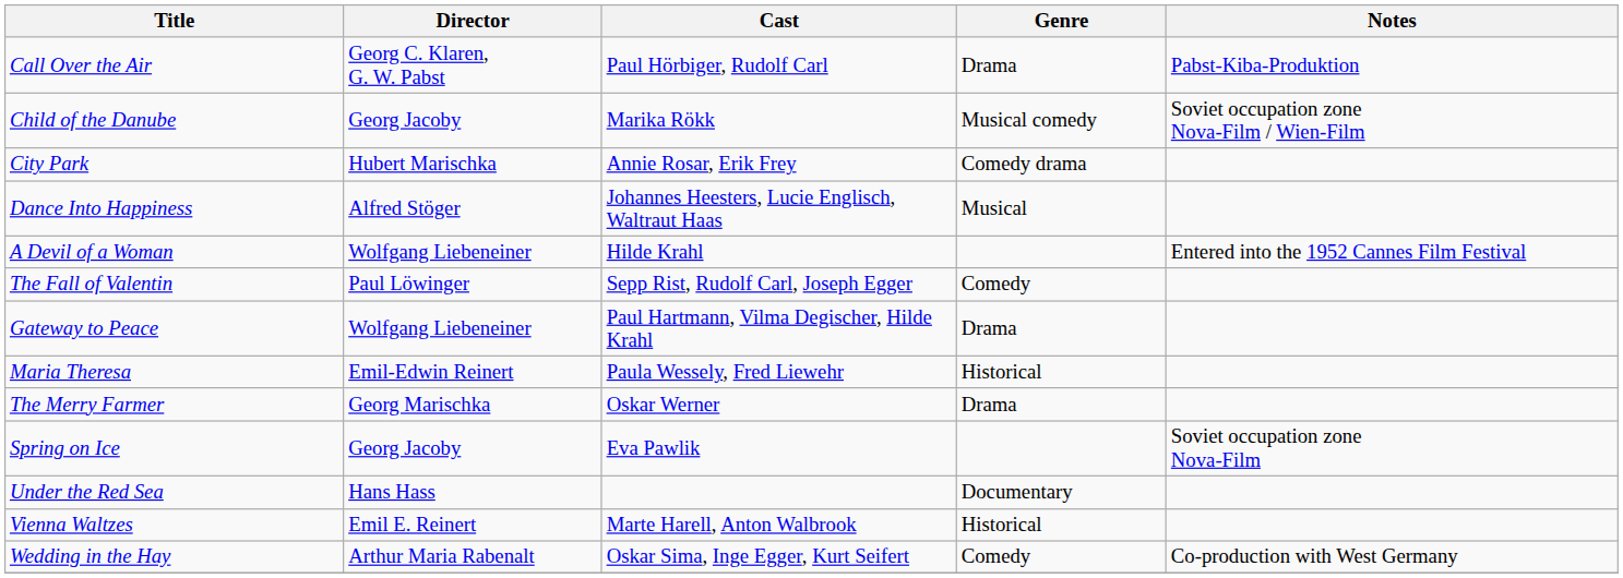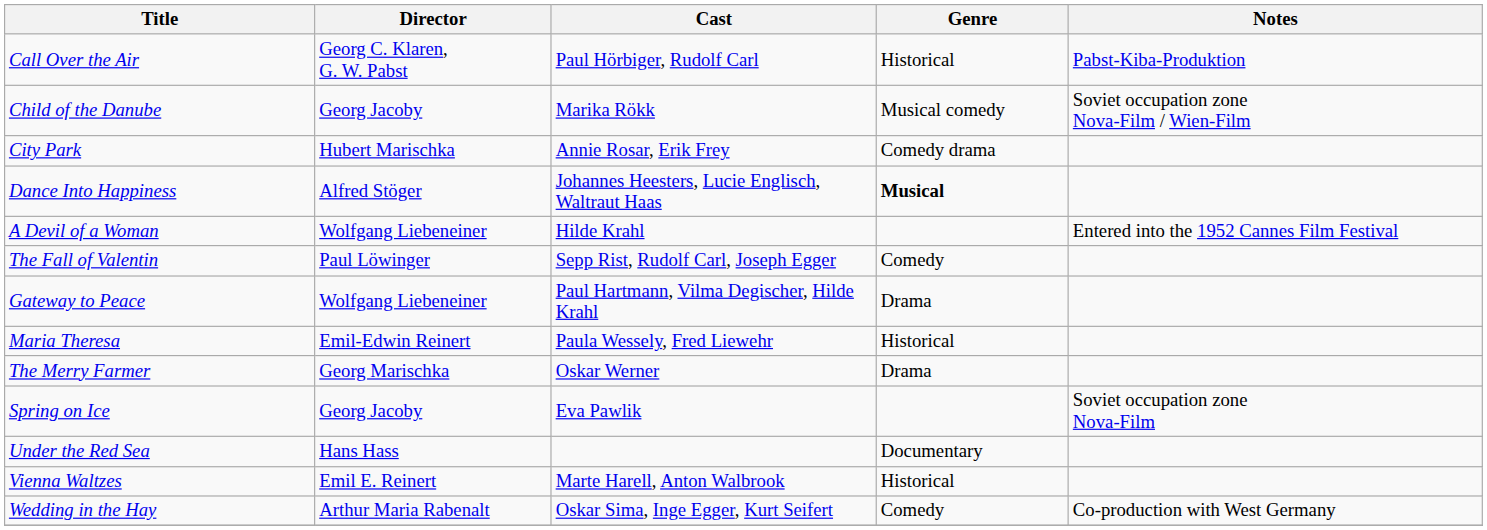Call Over the Air | Genre: Drama -> Historical
Dance Into Happiness | Genre: normal -> bold
